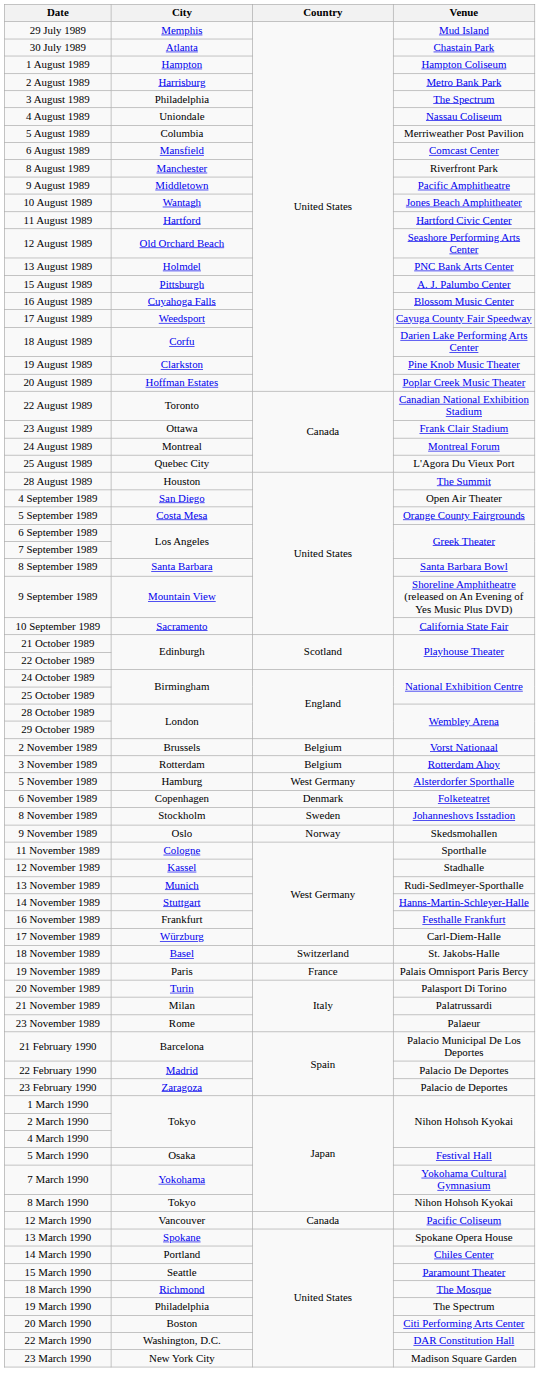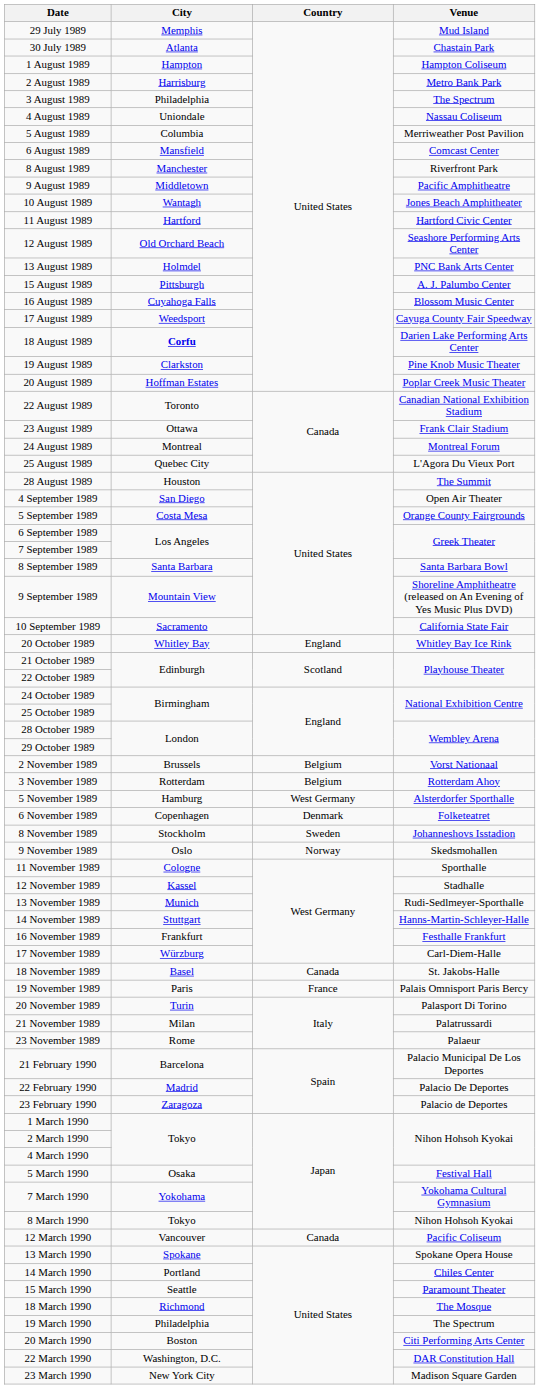18 August 1989 | City: normal -> bold
+ row: 20 October 1989 | Whitley Bay | England | Whitley Bay Ice Rink
18 November 1989 | Country: Switzerland -> Canada
